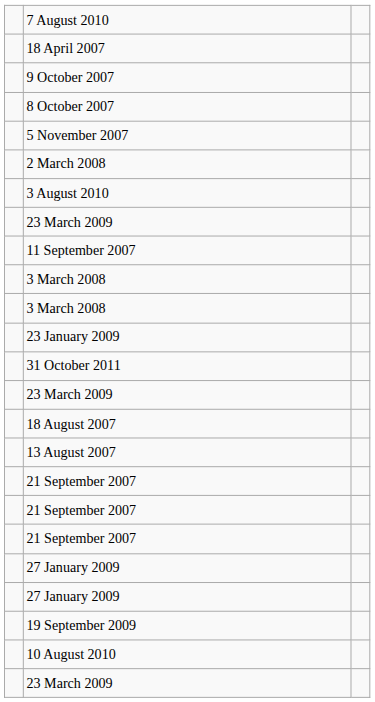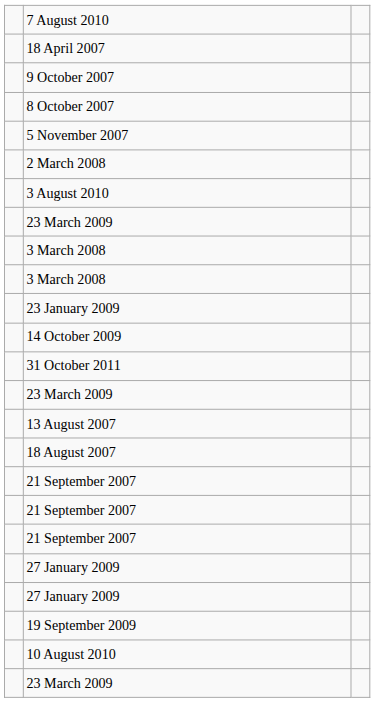- row: 11 September 2007
+ row: 14 October 2009
rows swapped: 13 August 2007 <-> 18 August 2007
